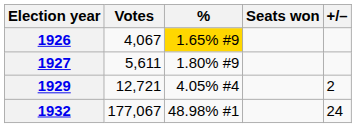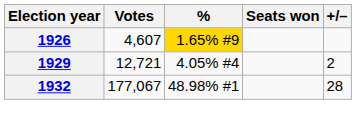1926 | Votes: 4,067 -> 4,607
- row: 1927 | 5,611 | 1.80% #9
1932 | +/–: 24 -> 28
